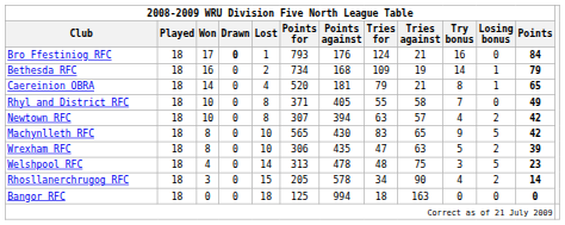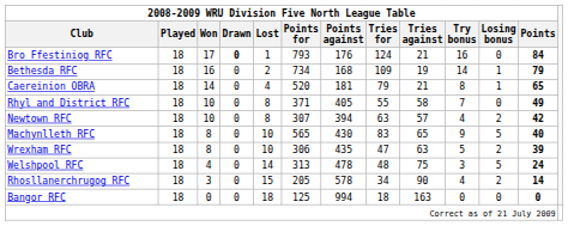Machynlleth RFC | 2008-2009 WRU Division Five North League Table / Points: 42 -> 40
Welshpool RFC | 2008-2009 WRU Division Five North League Table / Points: 23 -> 24
